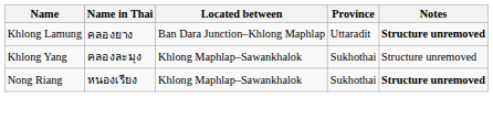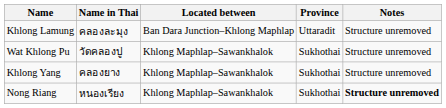Khlong Lamung | Name in Thai: คลองยาง -> คลองละมุง
Khlong Lamung | Notes: bold -> normal
+ row: Wat Khlong Pu | วัดคลองปู | Khlong Maphlap–Sawankhalok | Sukhothai | Structure unremoved
Khlong Yang | Name in Thai: คลองละมุง -> คลองยาง
